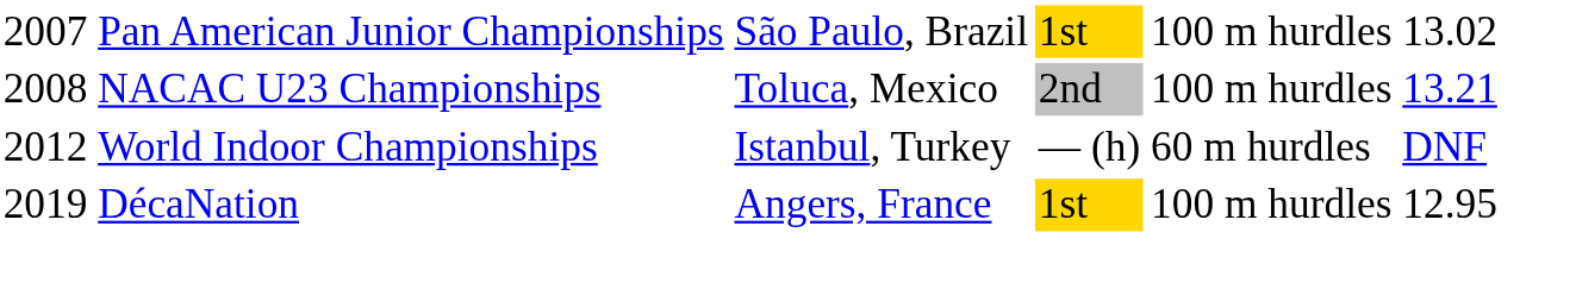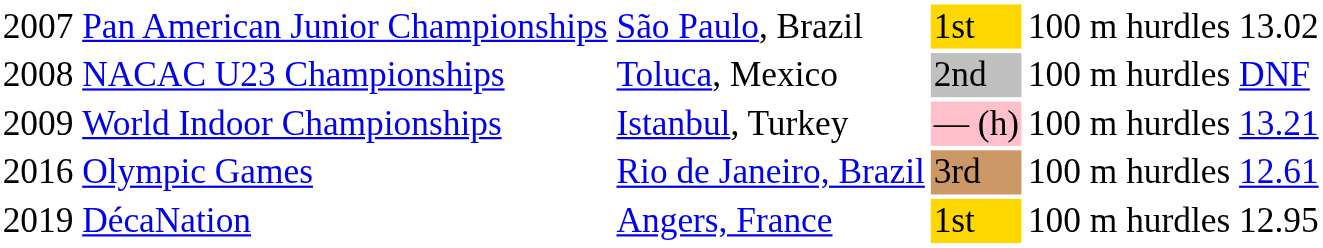NACAC U23 Championships | column 6: 13.21 -> DNF
World Indoor Championships | column 1: 2012 -> 2009
World Indoor Championships | column 4: no background -> pink background
World Indoor Championships | column 5: 60 m hurdles -> 100 m hurdles
World Indoor Championships | column 6: DNF -> 13.21
+ row: 2016 | Olympic Games | Rio de Janeiro, Brazil | 3rd | 100 m hurdles | 12.61
